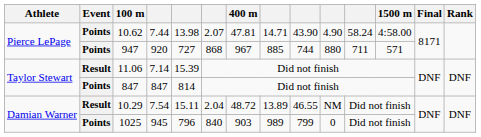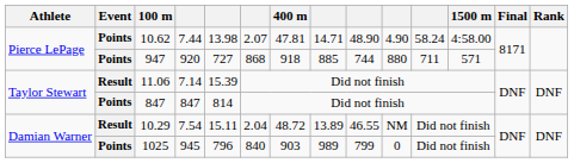10.62 | column 9: 43.90 -> 48.90
947 | 400 m: 967 -> 918
